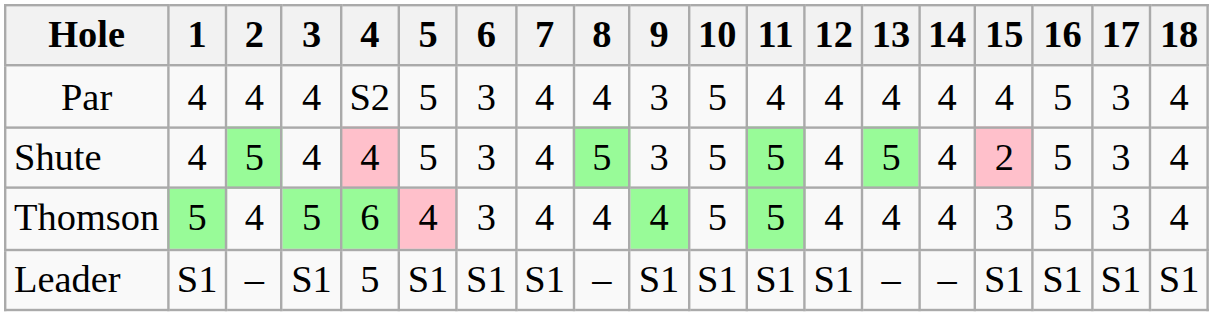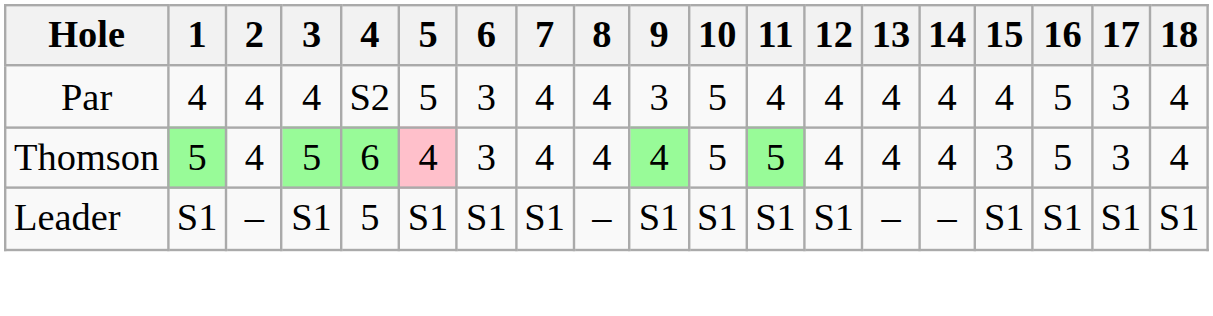- row: Shute | 4 | 5 | 4 | 4 | 5 | 3 | 4 | 5 | 3 | 5 | 5 | 4 | 5 | 4 | 2 | 5 | 3 | 4
